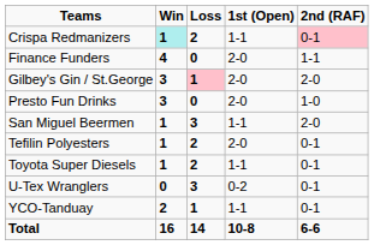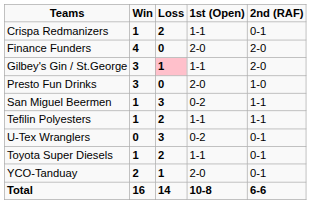Crispa Redmanizers | Win: paleturquoise background -> no background
Crispa Redmanizers | 2nd (RAF): pink background -> no background
Finance Funders | 2nd (RAF): 1-1 -> 2-0
Gilbey's Gin / St.George | 1st (Open): 2-0 -> 1-1
San Miguel Beermen | 1st (Open): 1-1 -> 0-2
San Miguel Beermen | 2nd (RAF): 2-0 -> 1-1
Tefilin Polyesters | 1st (Open): 2-0 -> 1-1
Tefilin Polyesters | 2nd (RAF): 0-1 -> 1-1
rows swapped: Toyota Super Diesels <-> U-Tex Wranglers
YCO-Tanduay | 1st (Open): 1-1 -> 2-0
